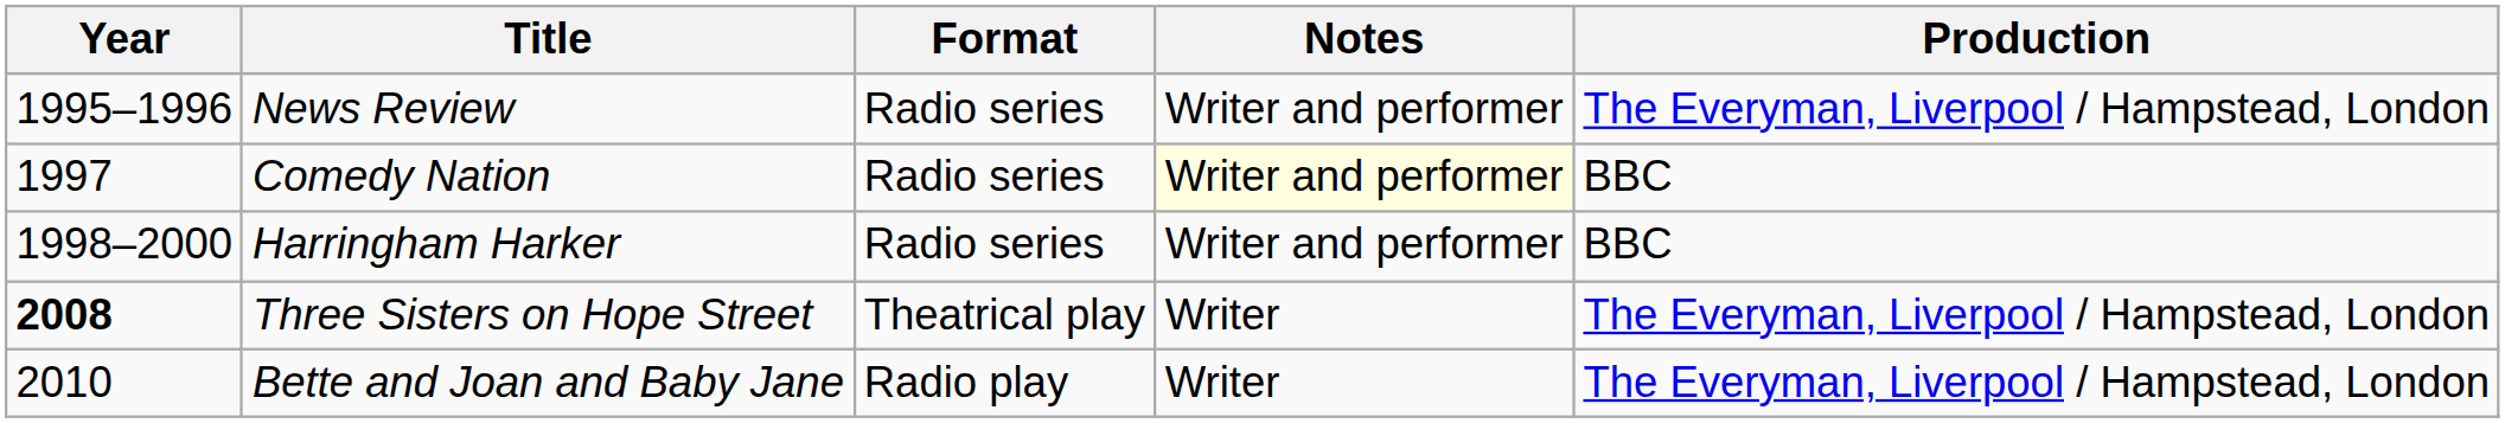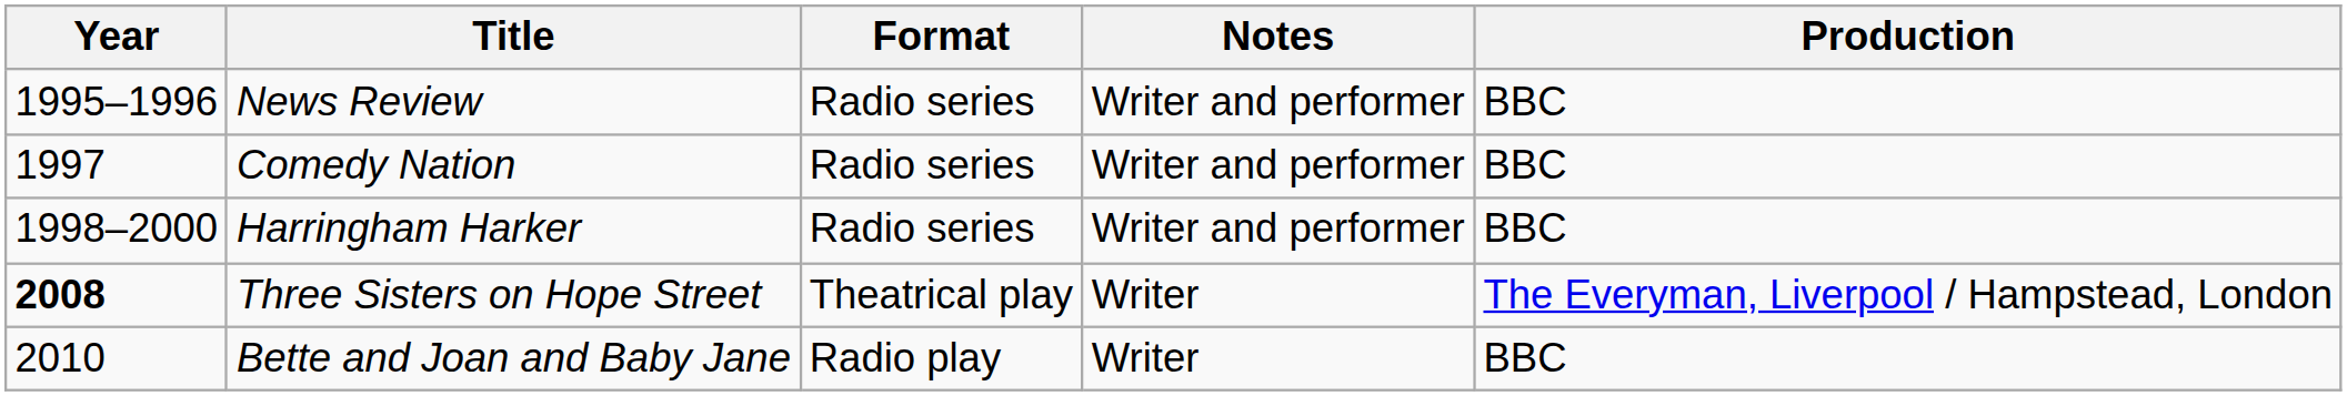News Review | Production: The Everyman, Liverpool / Hampstead, London -> BBC
Comedy Nation | Notes: lightyellow background -> no background
Bette and Joan and Baby Jane | Production: The Everyman, Liverpool / Hampstead, London -> BBC
